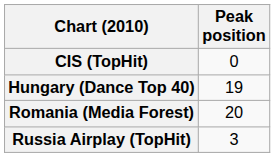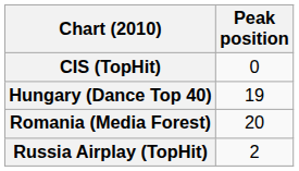Russia Airplay (TopHit) | Peak position: 3 -> 2
